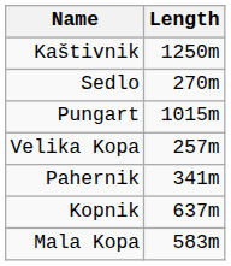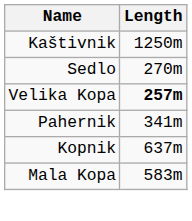- row: Pungart | 1015m
Velika Kopa | Length: normal -> bold
